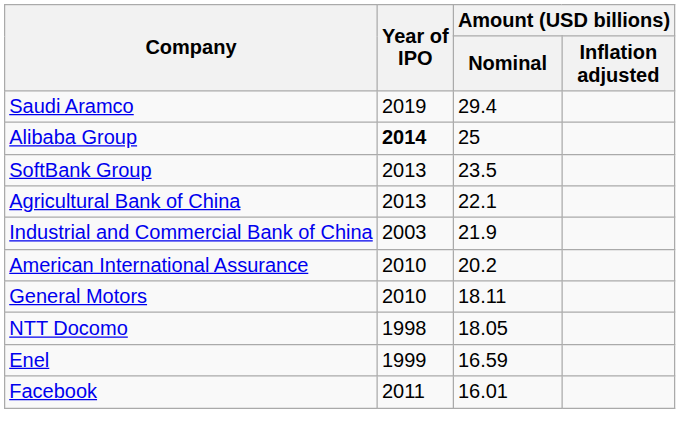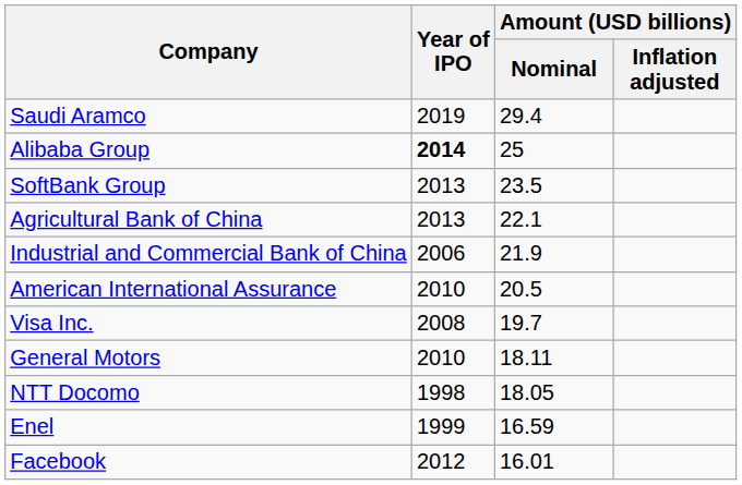Industrial and Commercial Bank of China | Year of IPO: 2003 -> 2006
American International Assurance | Amount (USD billions) / Nominal: 20.2 -> 20.5
+ row: Visa Inc. | 2008 | 19.7
Facebook | Year of IPO: 2011 -> 2012
